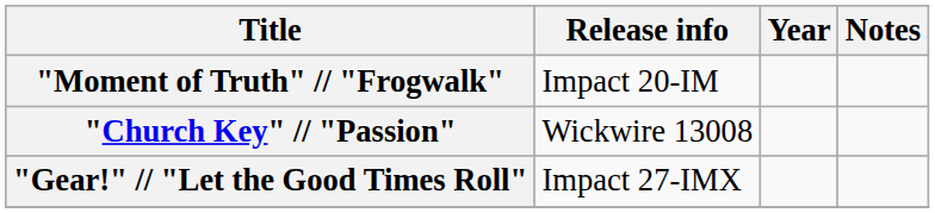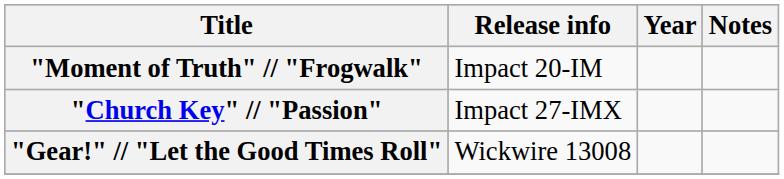"Church Key" // "Passion" | Release info: Wickwire 13008 -> Impact 27-IMX
"Gear!" // "Let the Good Times Roll" | Release info: Impact 27-IMX -> Wickwire 13008
